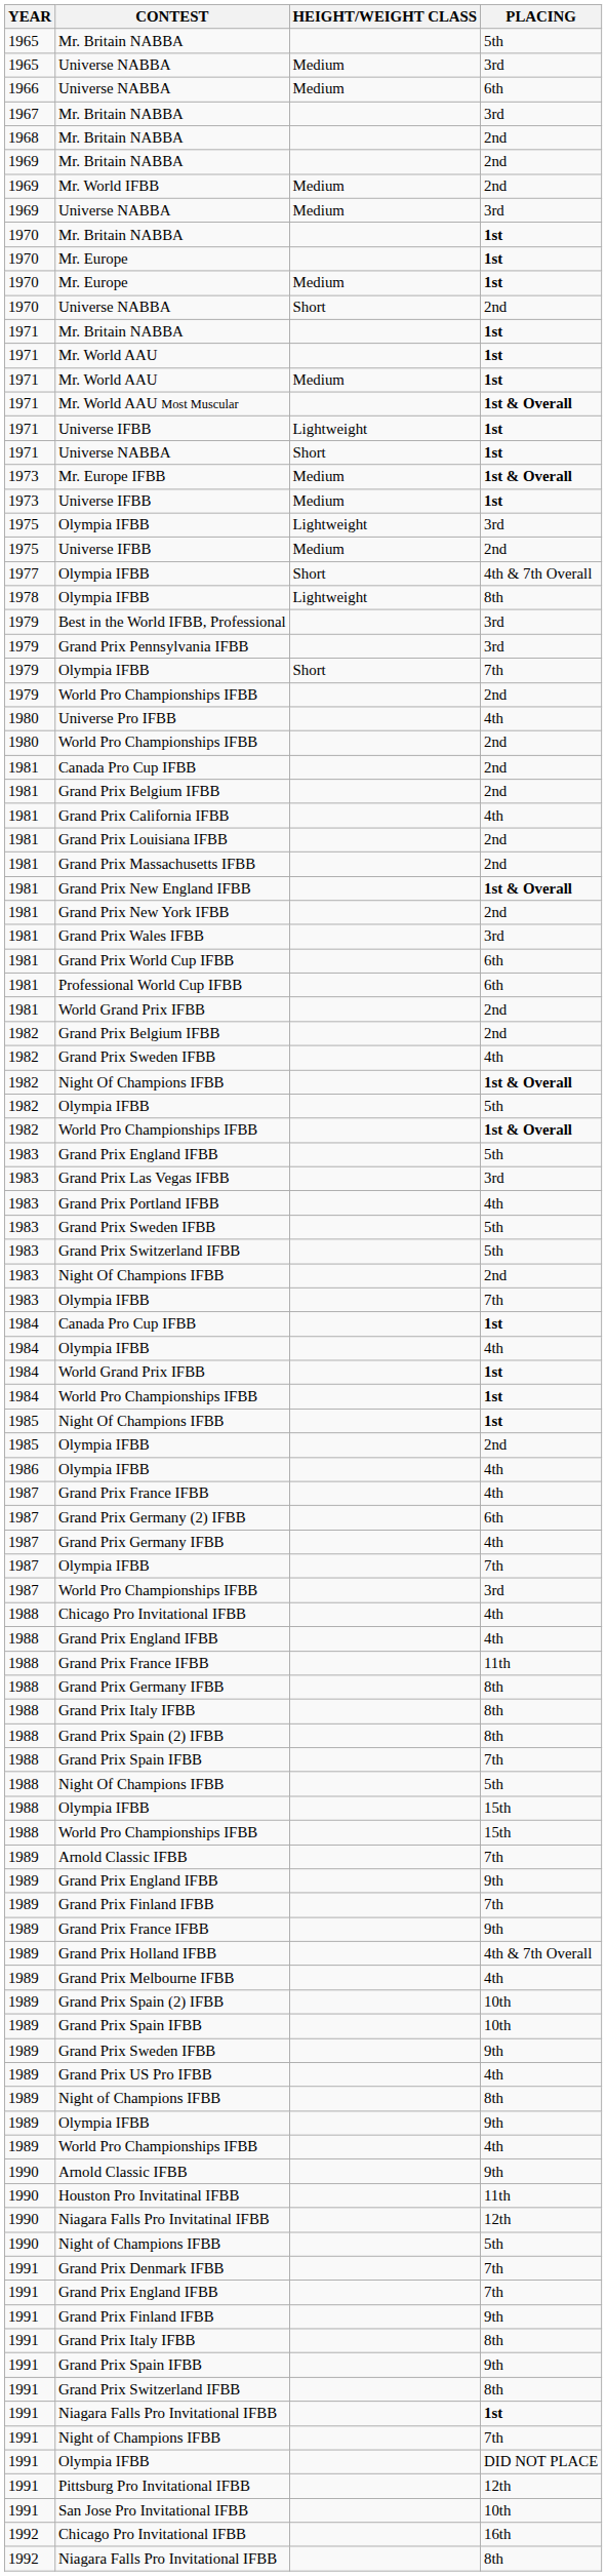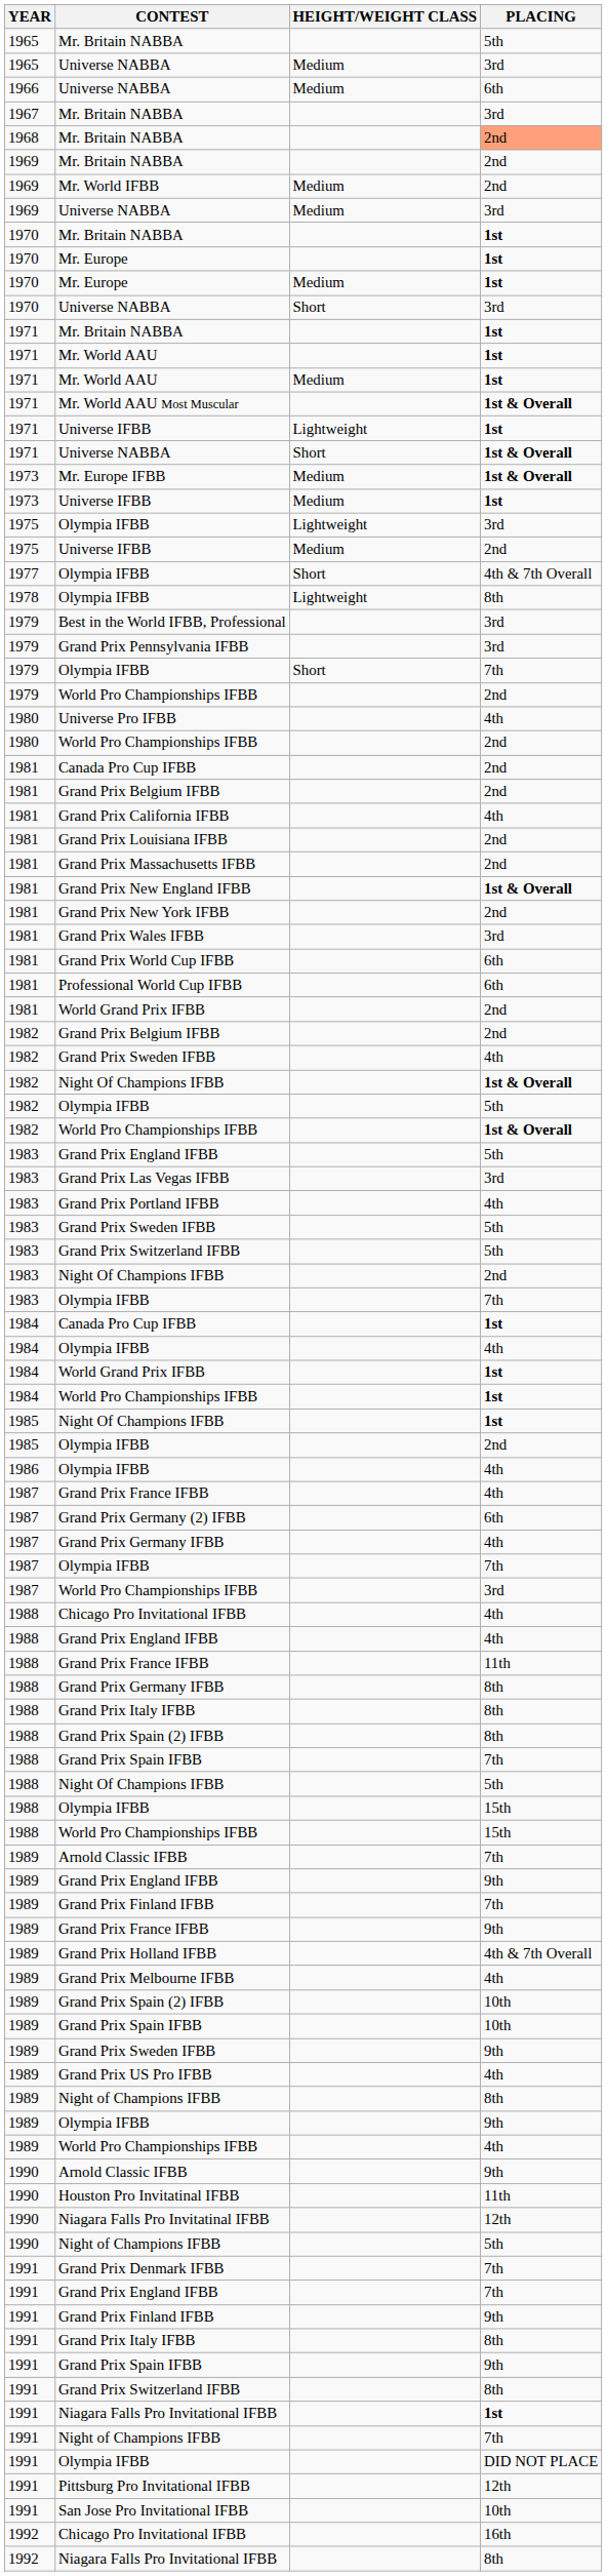1968 / Mr. Britain NABBA | PLACING: no background -> lightsalmon background
1970 / Universe NABBA | PLACING: 2nd -> 3rd
1971 / Universe NABBA | PLACING: 1st -> 1st & Overall
